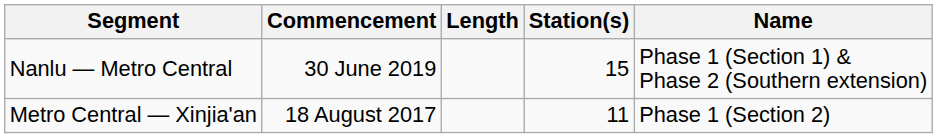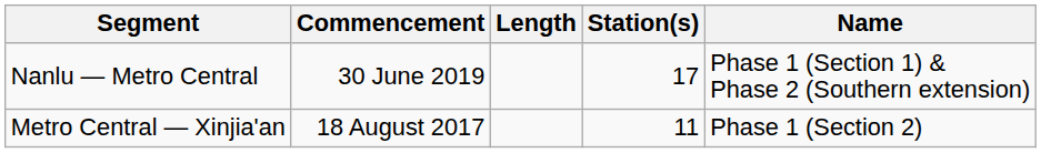Nanlu — Metro Central | Station(s): 15 -> 17
